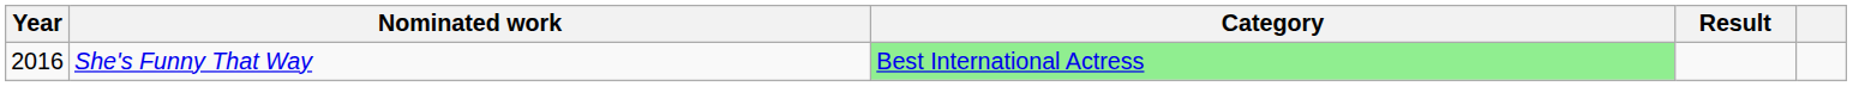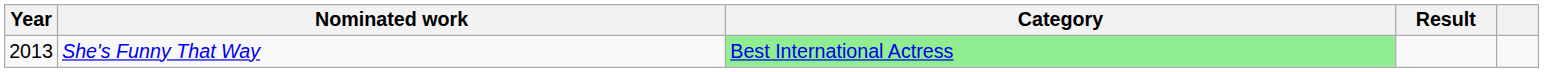She's Funny That Way | Year: 2016 -> 2013
